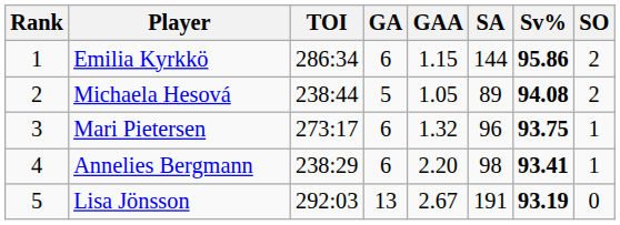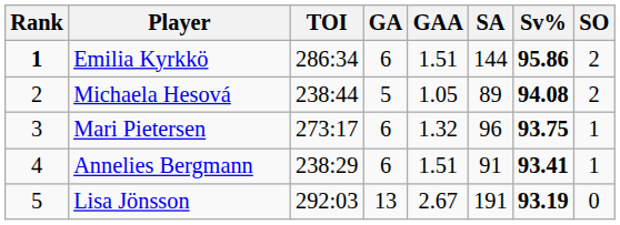Emilia Kyrkkö | Rank: normal -> bold
Emilia Kyrkkö | GAA: 1.15 -> 1.51
Annelies Bergmann | GAA: 2.20 -> 1.51
Annelies Bergmann | SA: 98 -> 91
